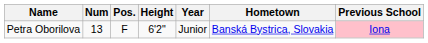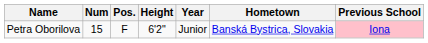Petra Oborilova | Num: 13 -> 15
